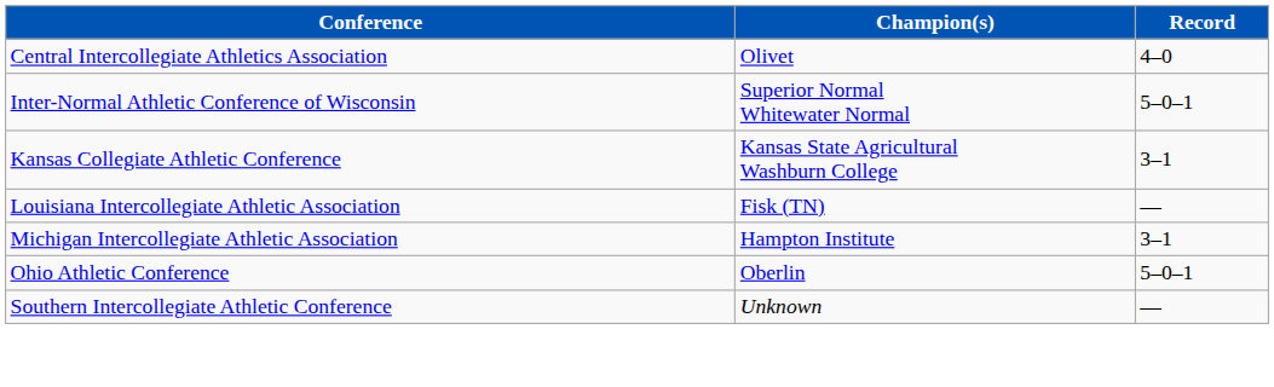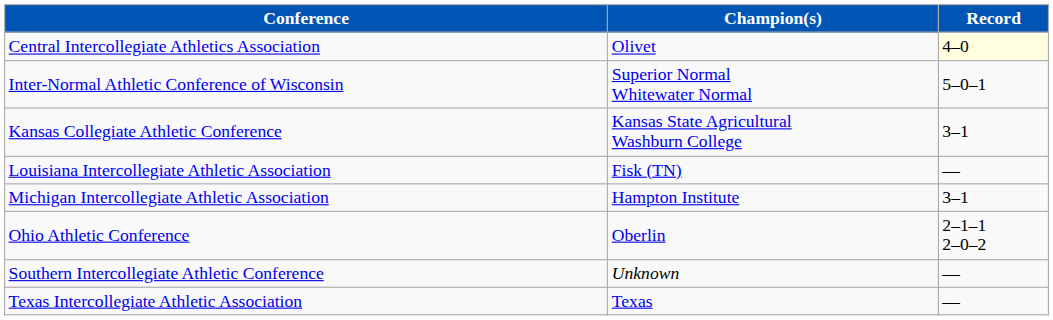Central Intercollegiate Athletics Association | Record: no background -> lightyellow background
Ohio Athletic Conference | Record: 5–0–1 -> 2–1–1 2–0–2
+ row: Texas Intercollegiate Athletic Association | Texas | —
